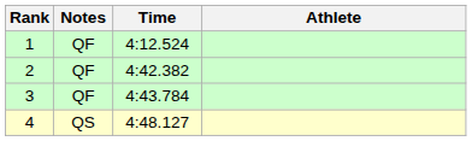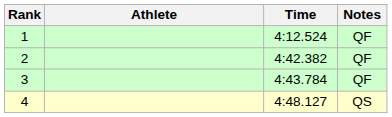columns swapped: Athlete <-> Notes
